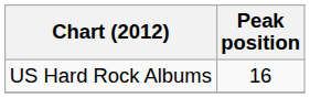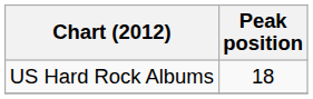US Hard Rock Albums | Peak position: 16 -> 18
